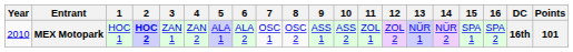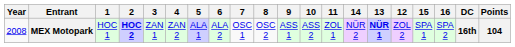columns swapped: 12 <-> 14
MEX Motopark | Year: 2010 -> 2008
MEX Motopark | 13: normal -> bold
MEX Motopark | Points: 101 -> 104
